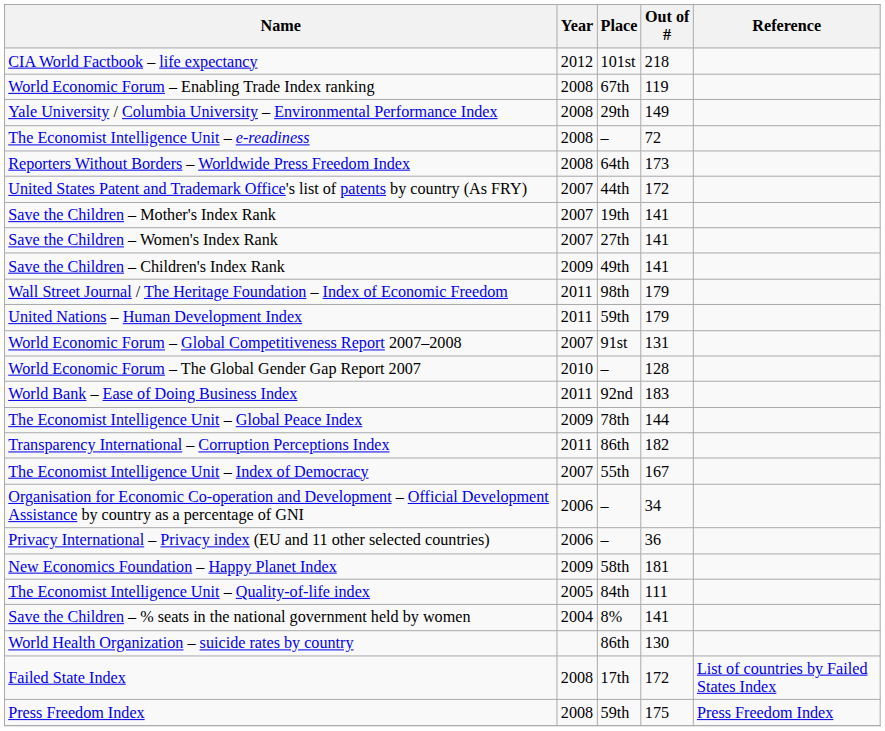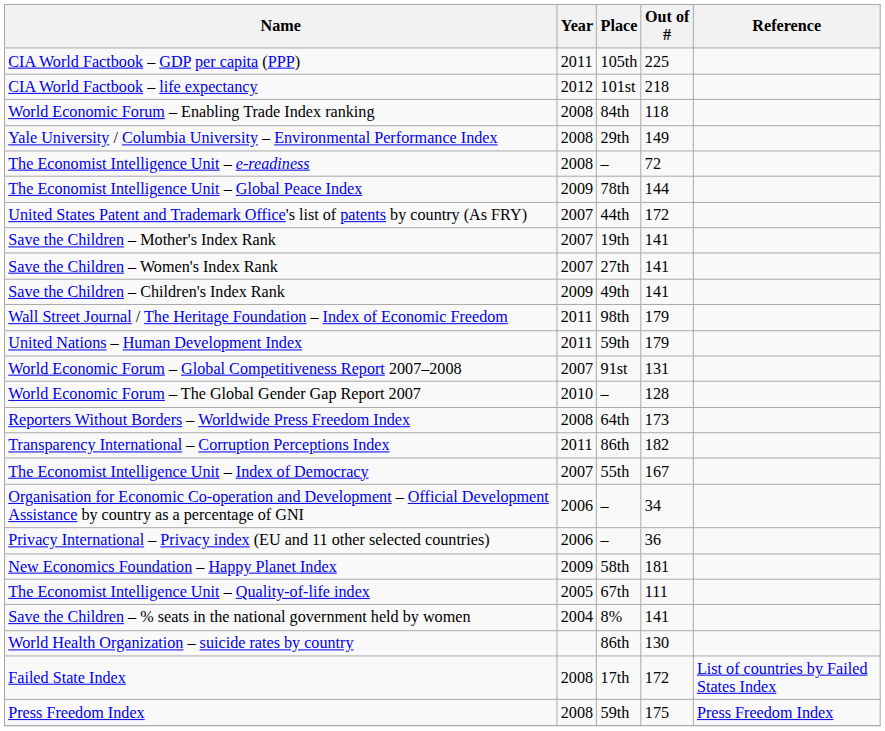+ row: CIA World Factbook – GDP per capita (PPP) | 2011 | 105th | 225
World Economic Forum – Enabling Trade Index ranking | Place: 67th -> 84th
World Economic Forum – Enabling Trade Index ranking | Out of #: 119 -> 118
rows swapped: The Economist Intelligence Unit – Global Peace Index <-> Reporters Without Borders – Worldwide Press Freedom Index
- row: World Bank – Ease of Doing Business Index | 2011 | 92nd | 183
The Economist Intelligence Unit – Quality-of-life index | Place: 84th -> 67th
